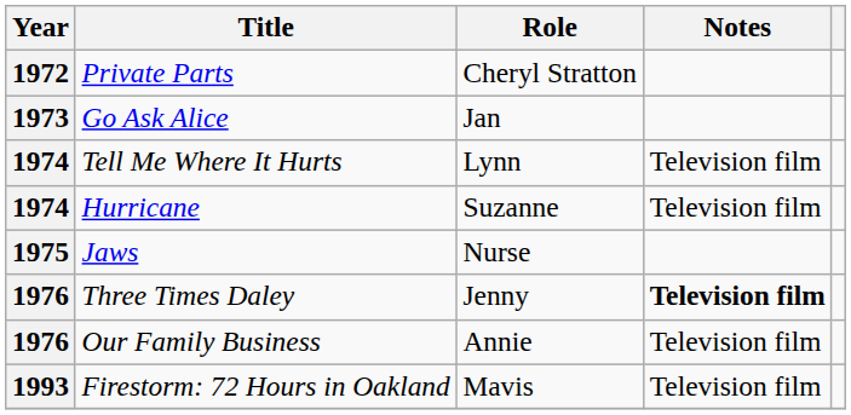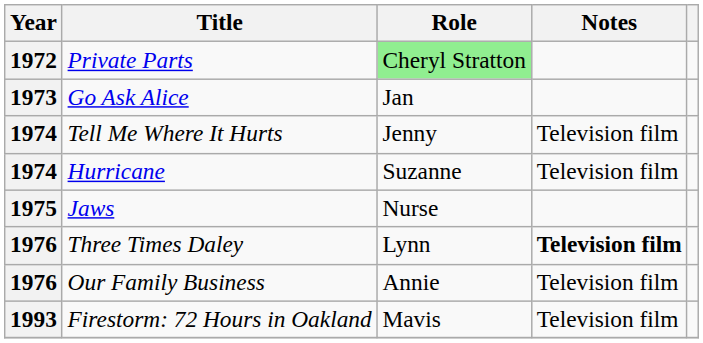Private Parts | Role: no background -> lightgreen background
Tell Me Where It Hurts | Role: Lynn -> Jenny
Three Times Daley | Role: Jenny -> Lynn
